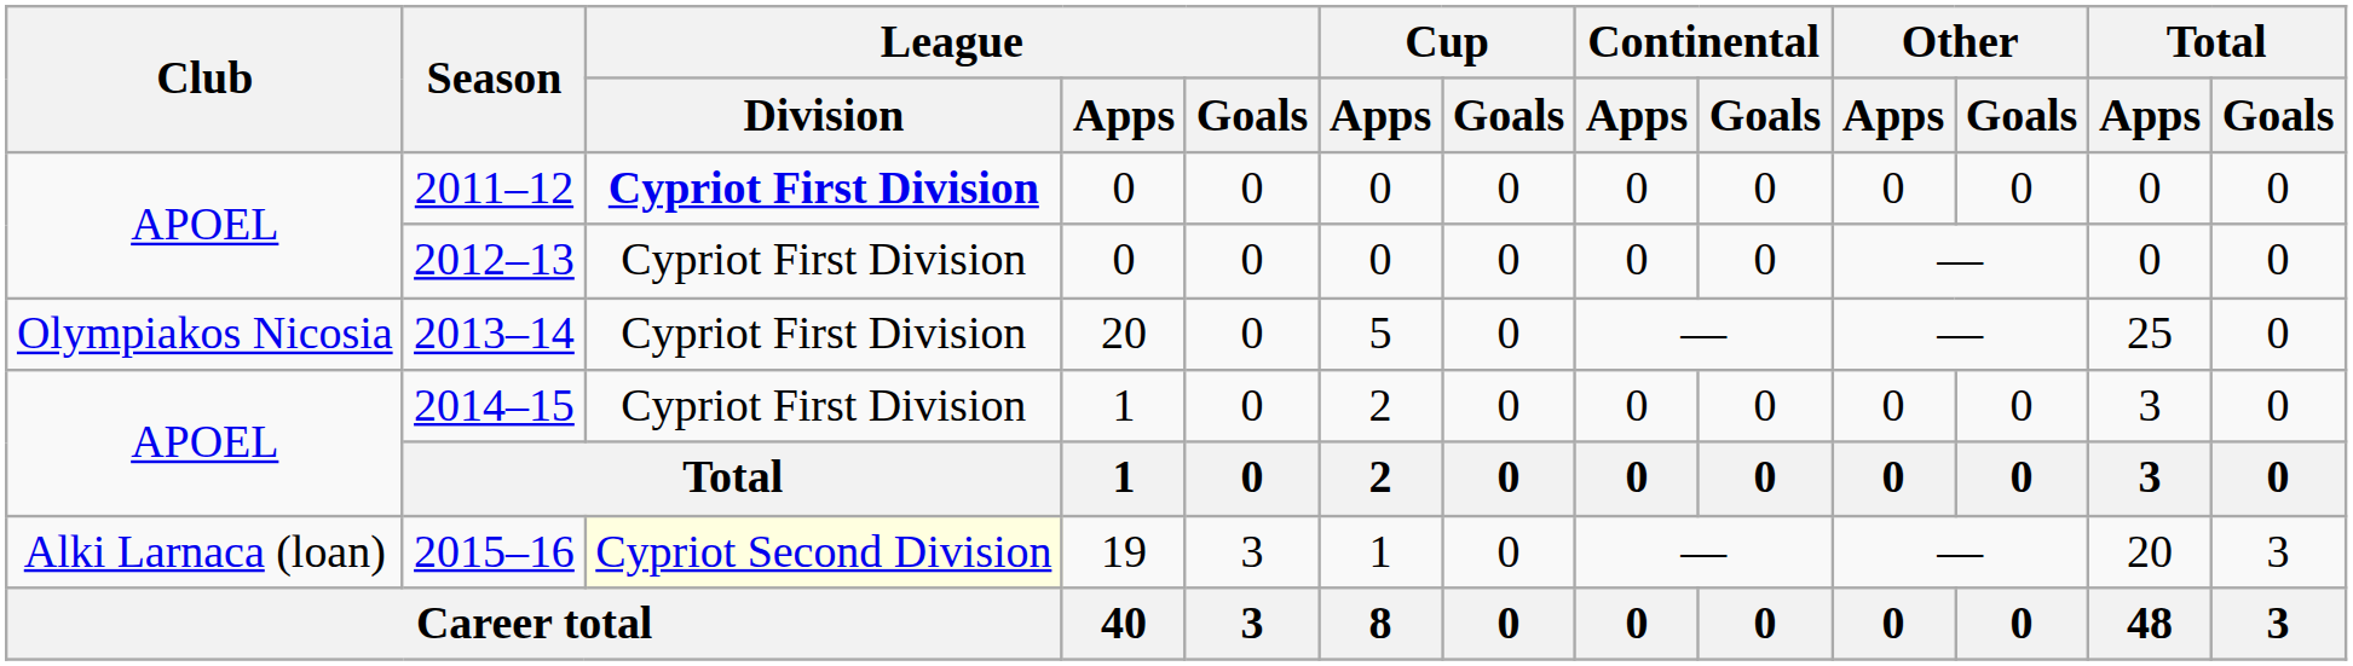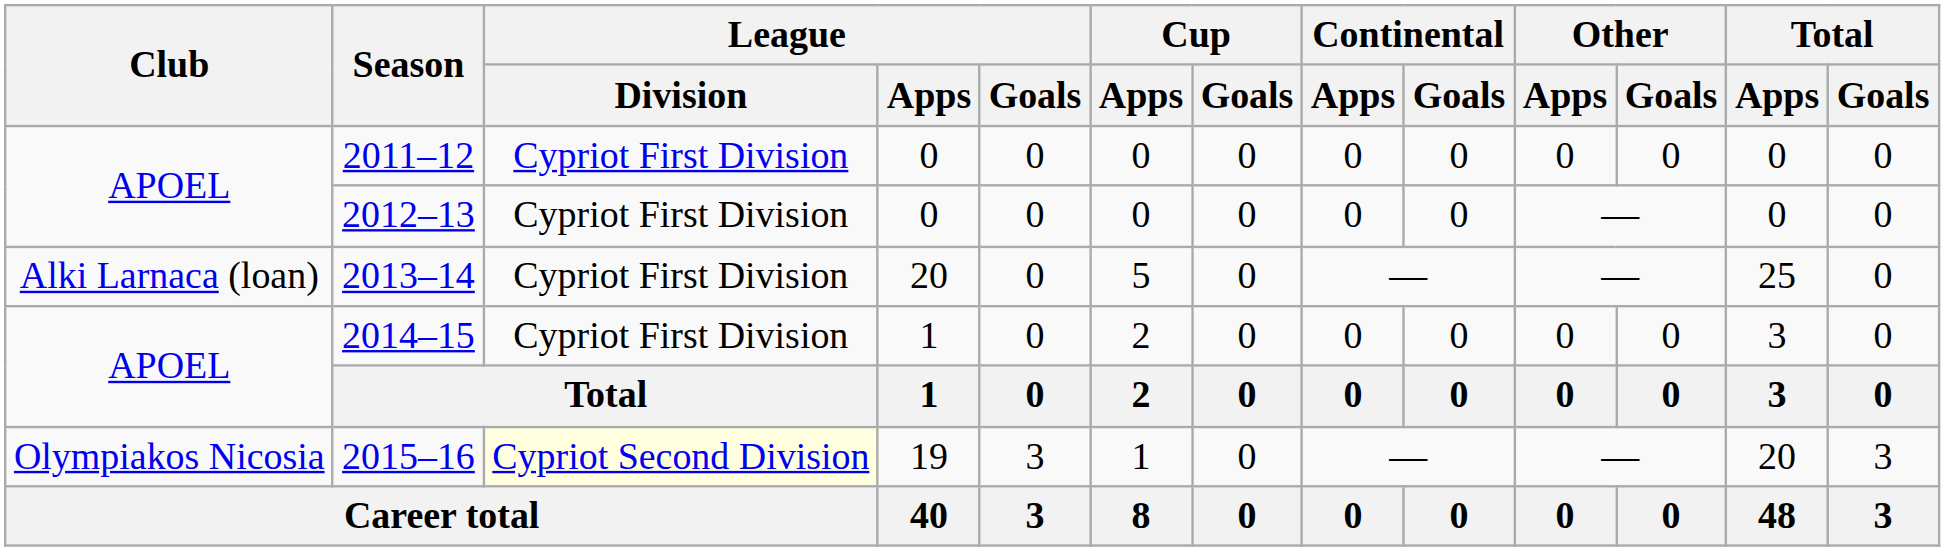2011–12 | League / Division: bold -> normal
2013–14 | Club: Olympiakos Nicosia -> Alki Larnaca (loan)
2015–16 | Club: Alki Larnaca (loan) -> Olympiakos Nicosia
